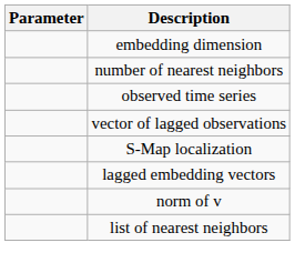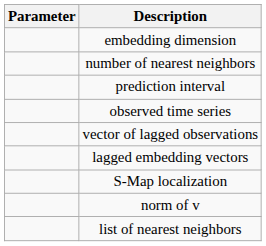+ row: prediction interval
rows swapped: S-Map localization <-> lagged embedding vectors
